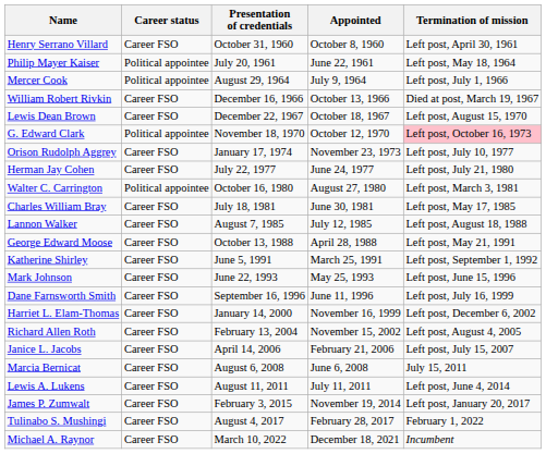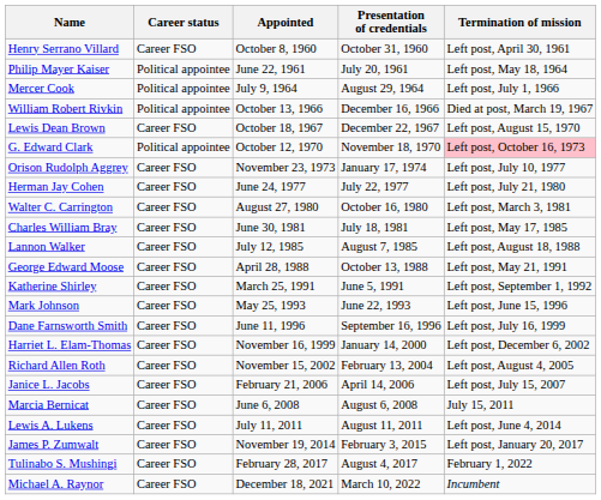columns swapped: Appointed <-> Presentation of credentials
William Robert Rivkin | Career status: Career FSO -> Political appointee
Walter C. Carrington | Career status: Political appointee -> Career FSO
